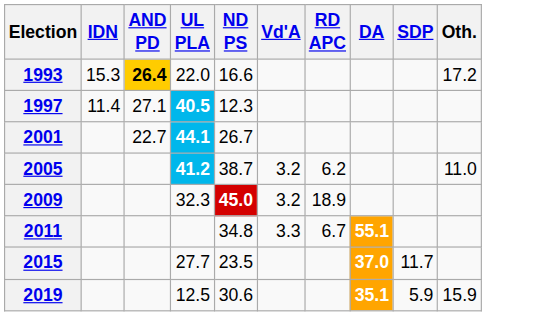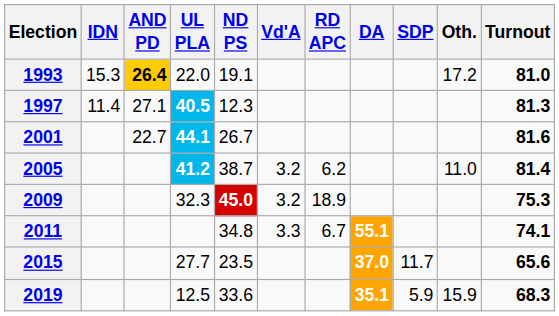+ column: Turnout | 81.0 | 81.3 | 81.6 | 81.4 | 75.3 | 74.1 | 65.6 | 68.3
1993 | ND PS: 16.6 -> 19.1
2019 | ND PS: 30.6 -> 33.6
